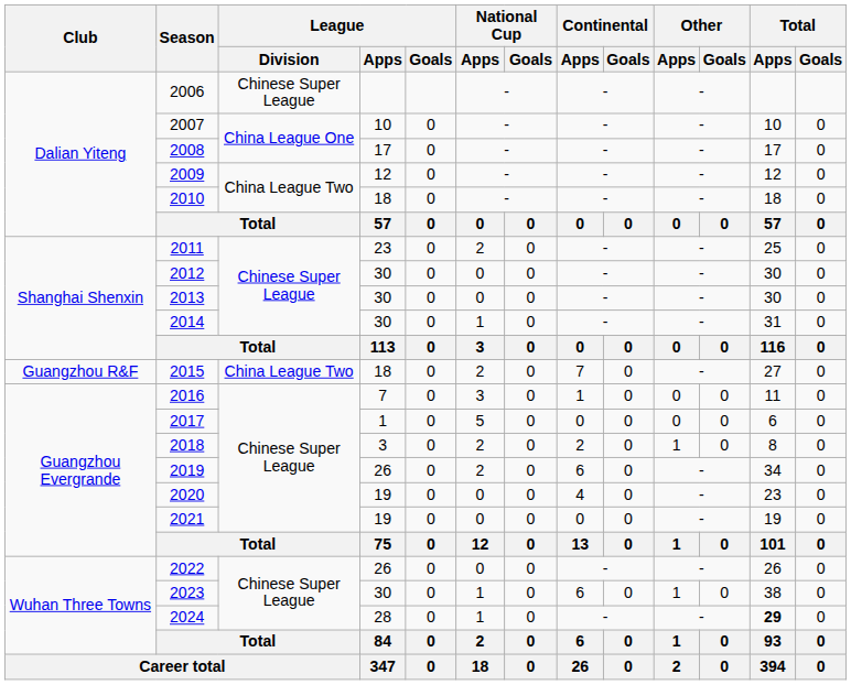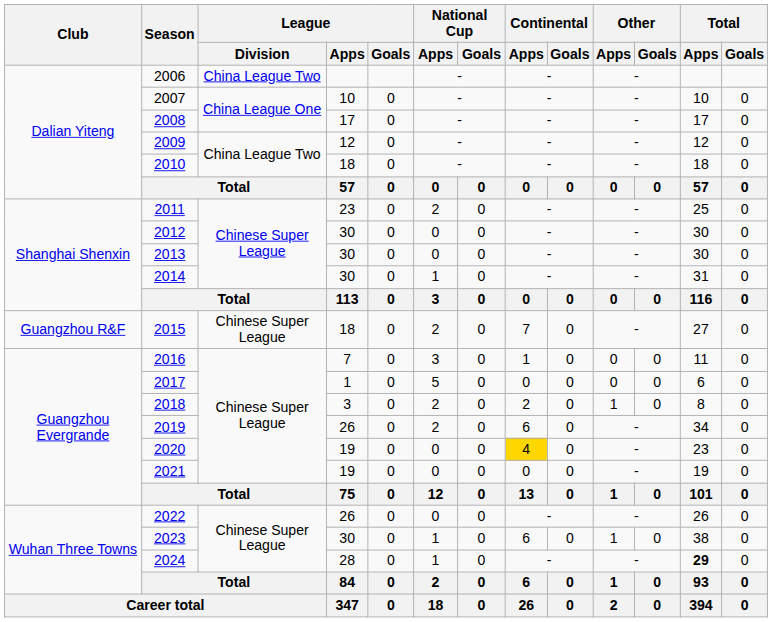2006 | League / Division: Chinese Super League -> China League Two
2015 | League / Division: China League Two -> Chinese Super League
2020 | Continental / Apps: no background -> gold background
